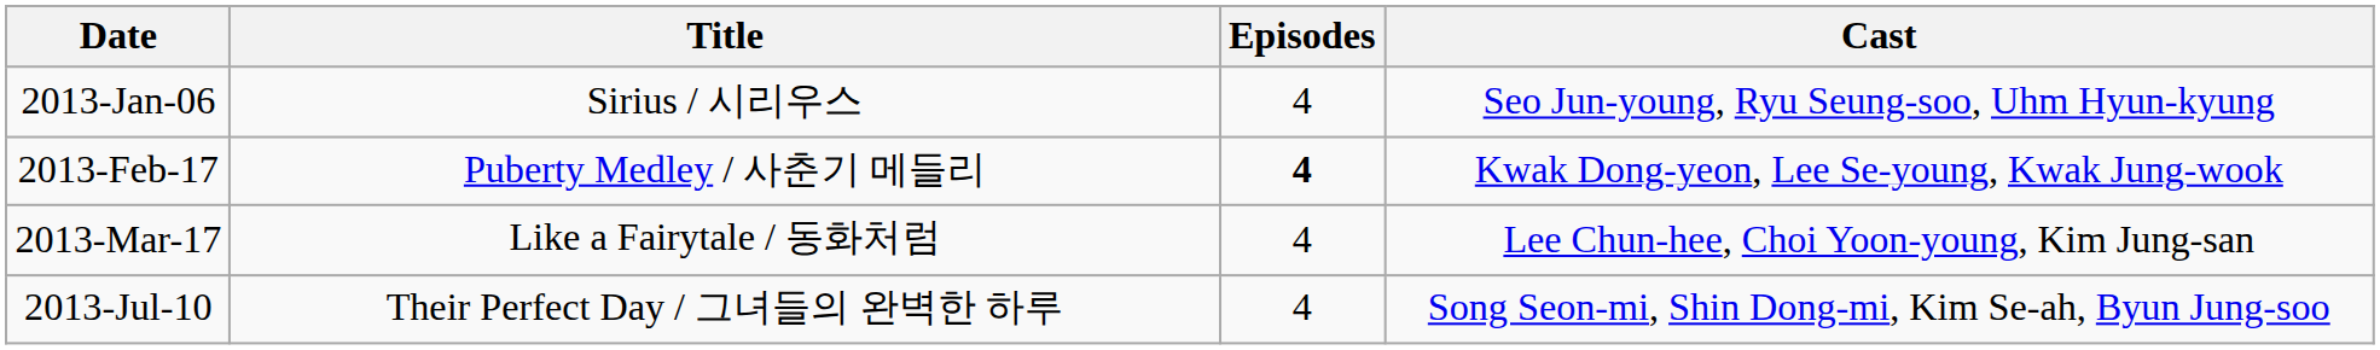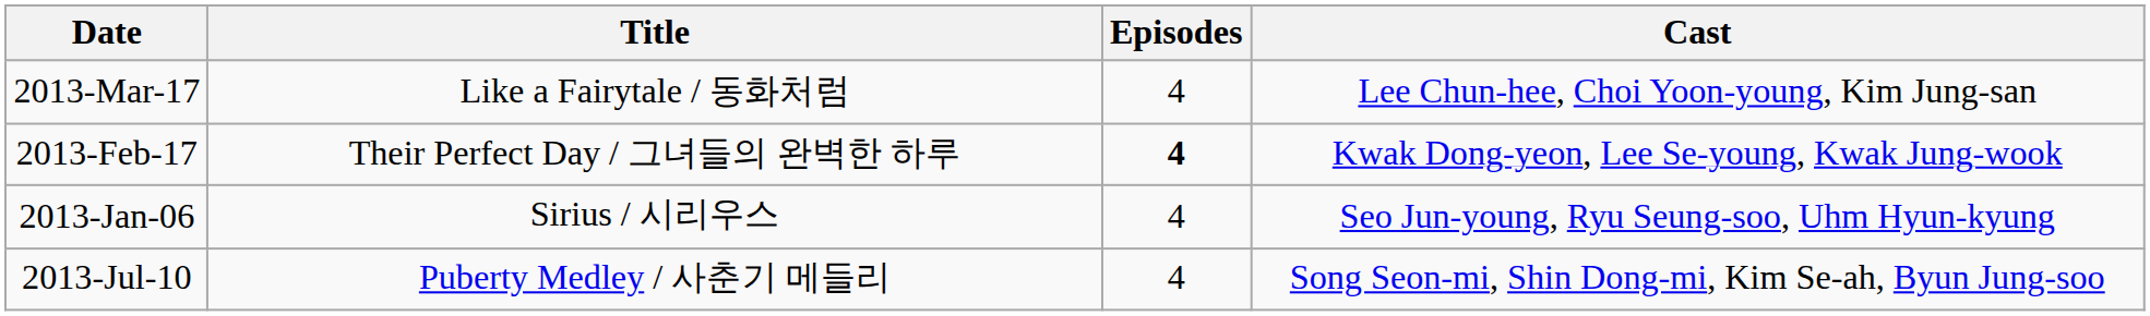rows swapped: 2013-Jan-06 <-> 2013-Mar-17
2013-Feb-17 | Title: Puberty Medley / 사춘기 메들리 -> Their Perfect Day / 그녀들의 완벽한 하루
2013-Jul-10 | Title: Their Perfect Day / 그녀들의 완벽한 하루 -> Puberty Medley / 사춘기 메들리
